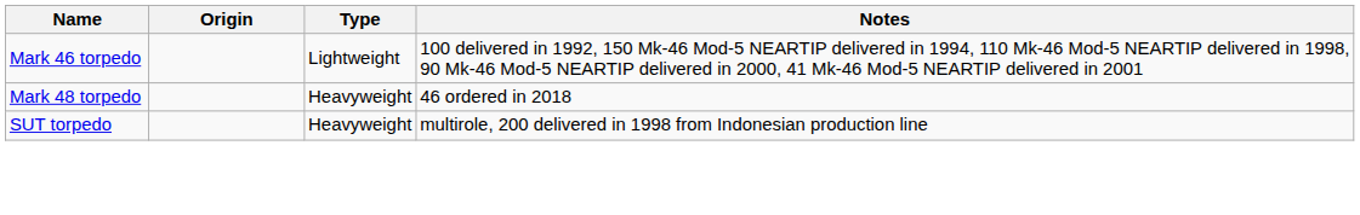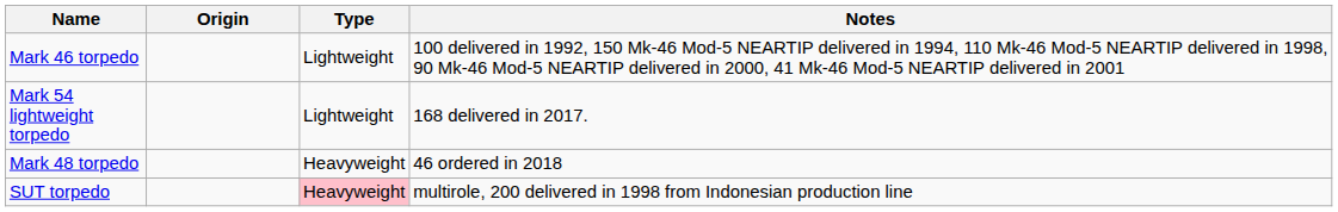+ row: Mark 54 lightweight torpedo | Lightweight | 168 delivered in 2017.
SUT torpedo | Type: no background -> pink background
